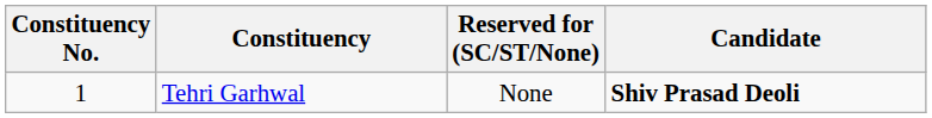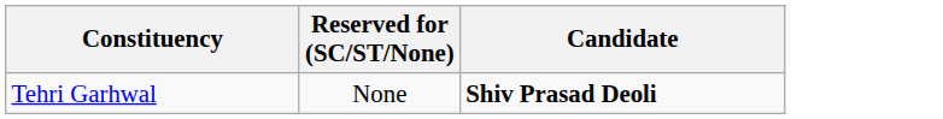- column: Constituency No. | 1
